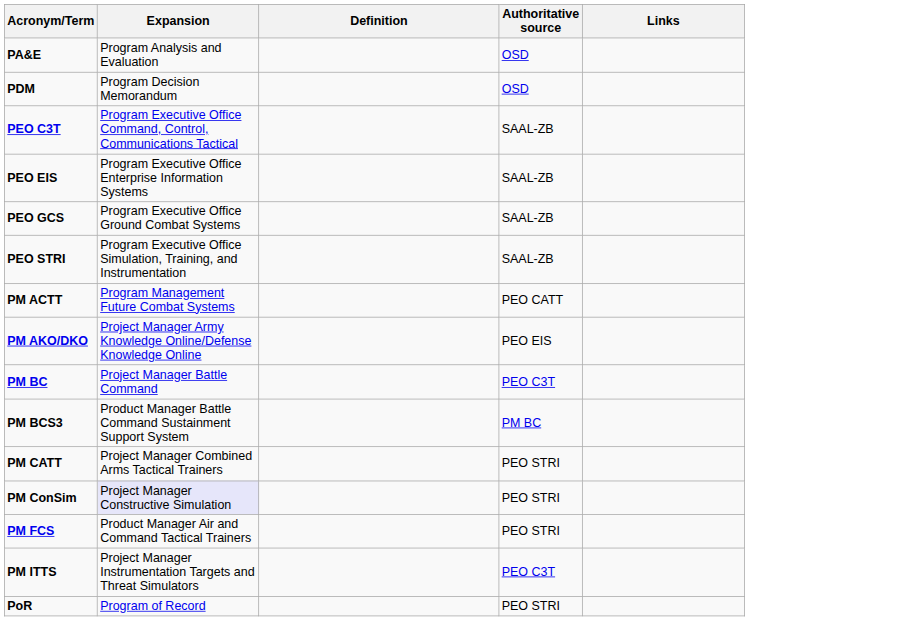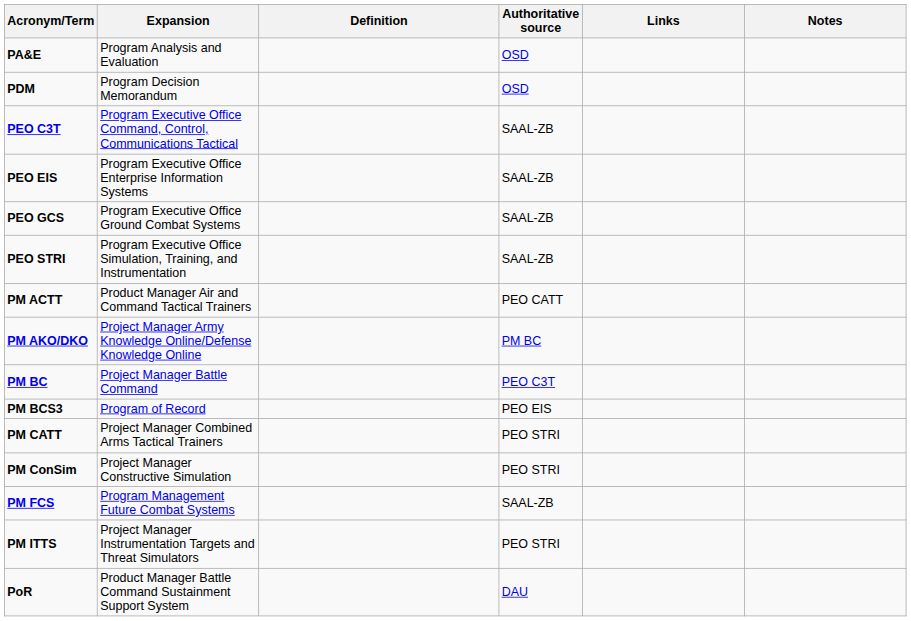+ column: Notes
PM ACTT | Expansion: Program Management Future Combat Systems -> Product Manager Air and Command Tactical Trainers
PM AKO/DKO | Authoritative source: PEO EIS -> PM BC
PM BCS3 | Expansion: Product Manager Battle Command Sustainment Support System -> Program of Record
PM BCS3 | Authoritative source: PM BC -> PEO EIS
PM ConSim | Expansion: lavender background -> no background
PM FCS | Expansion: Product Manager Air and Command Tactical Trainers -> Program Management Future Combat Systems
PM FCS | Authoritative source: PEO STRI -> SAAL-ZB
PM ITTS | Authoritative source: PEO C3T -> PEO STRI
PoR | Expansion: Program of Record -> Product Manager Battle Command Sustainment Support System
PoR | Authoritative source: PEO STRI -> DAU
